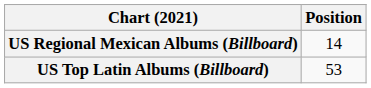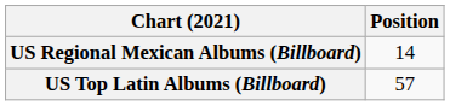US Top Latin Albums (Billboard) | Position: 53 -> 57
